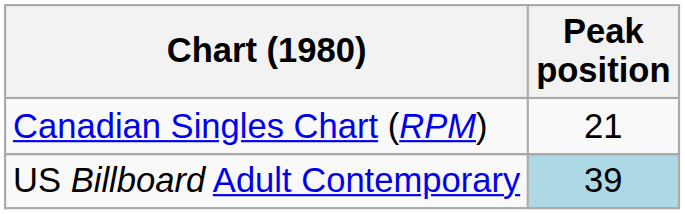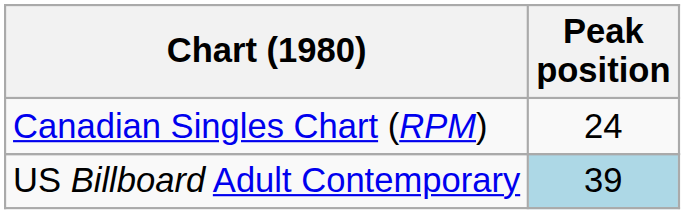Canadian Singles Chart (RPM) | Peak position: 21 -> 24
